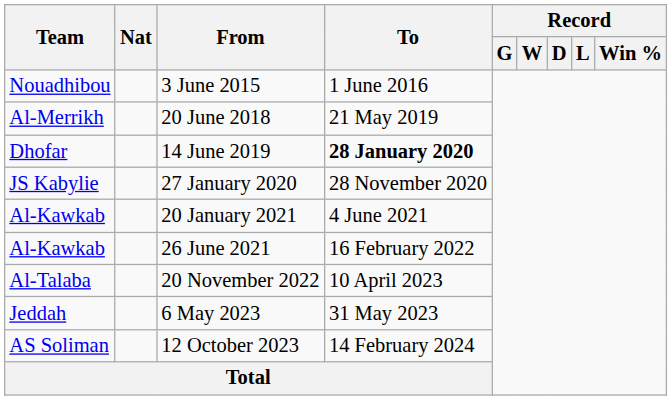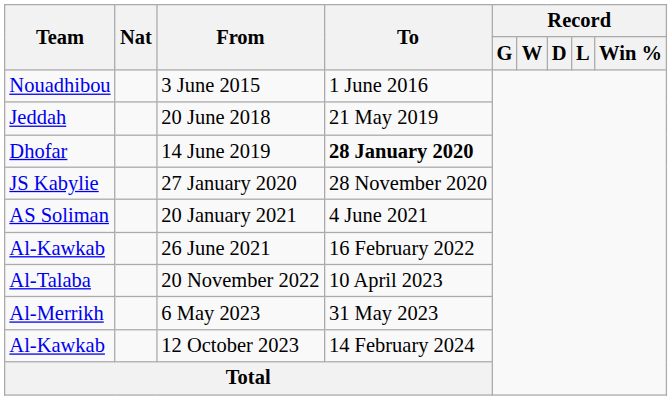20 June 2018 | Team: Al-Merrikh -> Jeddah
20 January 2021 | Team: Al-Kawkab -> AS Soliman
6 May 2023 | Team: Jeddah -> Al-Merrikh
12 October 2023 | Team: AS Soliman -> Al-Kawkab
